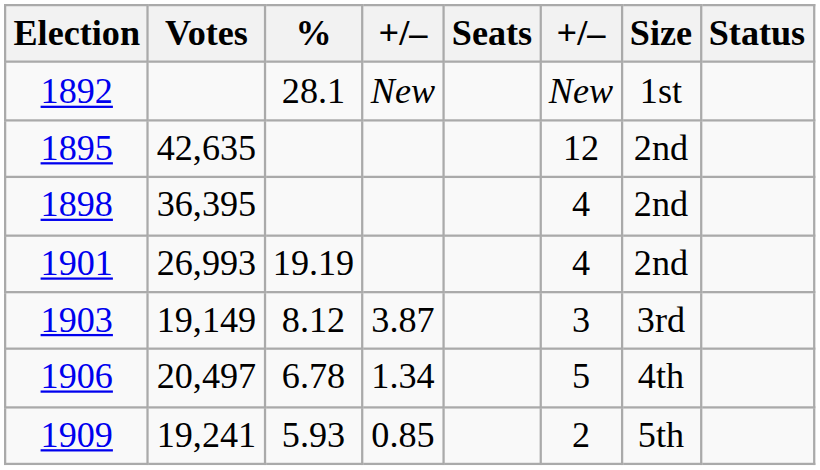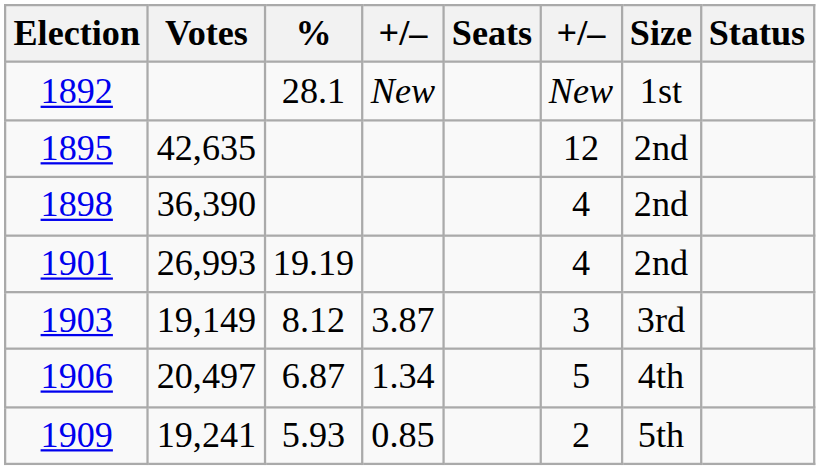1898 | Votes: 36,395 -> 36,390
1906 | %: 6.78 -> 6.87
